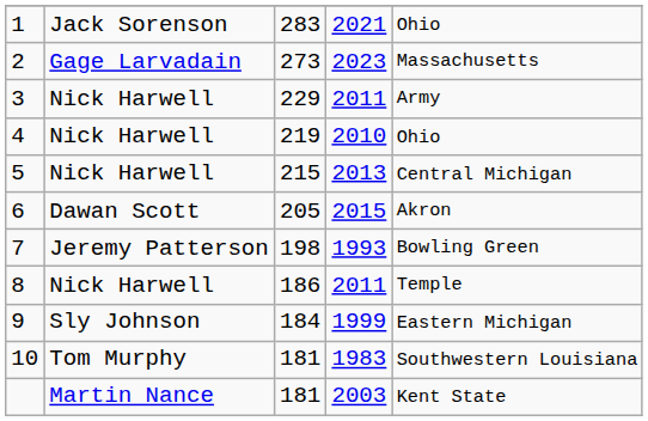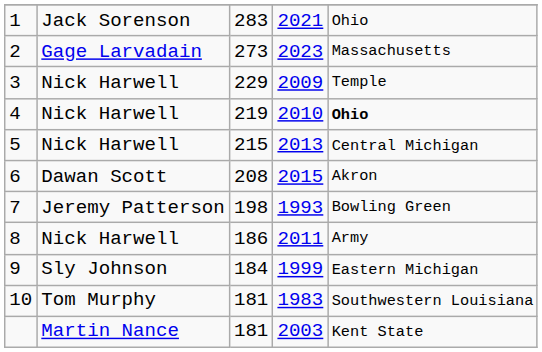3 | column 4: 2011 -> 2009
3 | column 5: Army -> Temple
4 | column 5: normal -> bold
6 | column 3: 205 -> 208
8 | column 5: Temple -> Army
